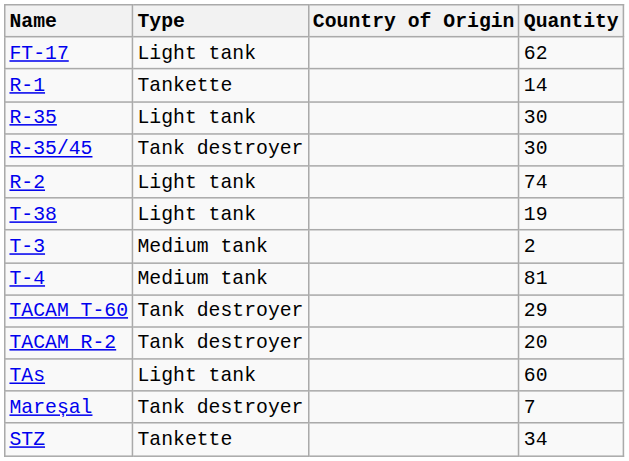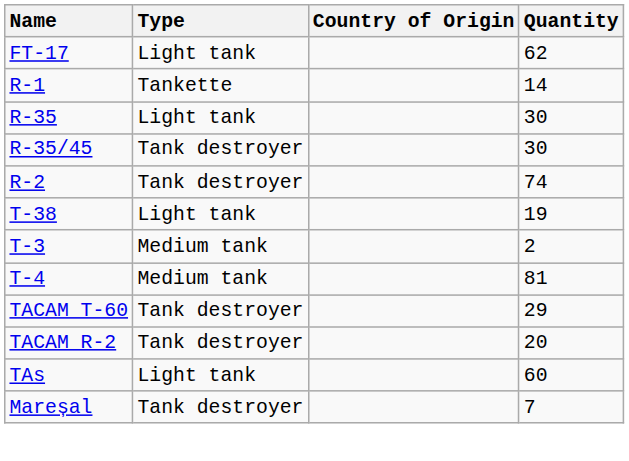R-2 | Type: Light tank -> Tank destroyer
- row: STZ | Tankette | 34
